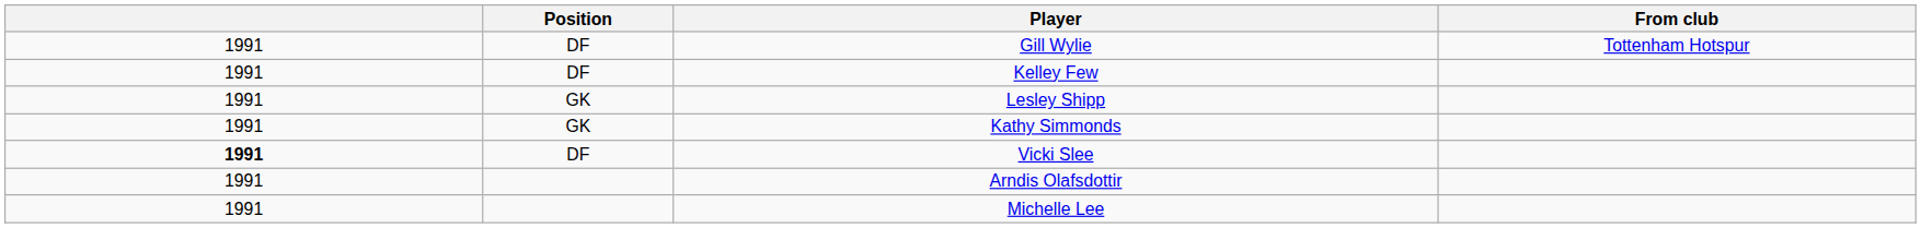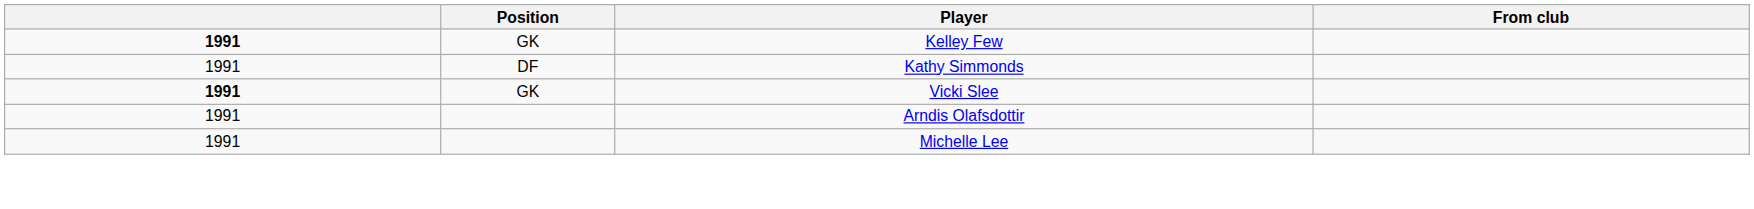- row: 1991 | DF | Gill Wylie | Tottenham Hotspur
Kelley Few | column 1: normal -> bold
Kelley Few | Position: DF -> GK
- row: 1991 | GK | Lesley Shipp
Kathy Simmonds | Position: GK -> DF
Vicki Slee | Position: DF -> GK
